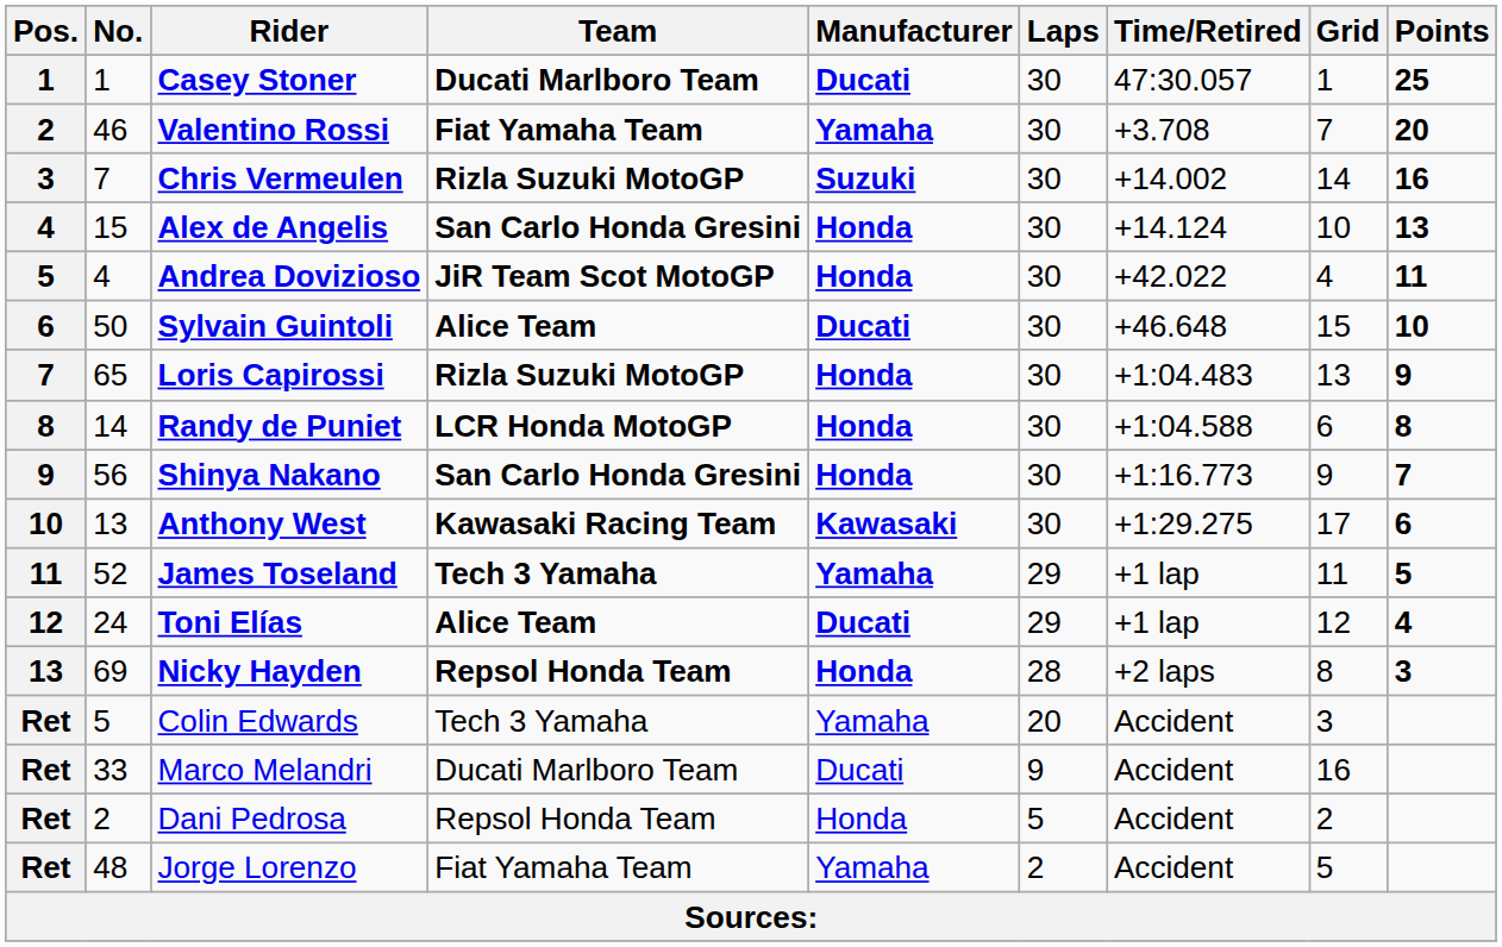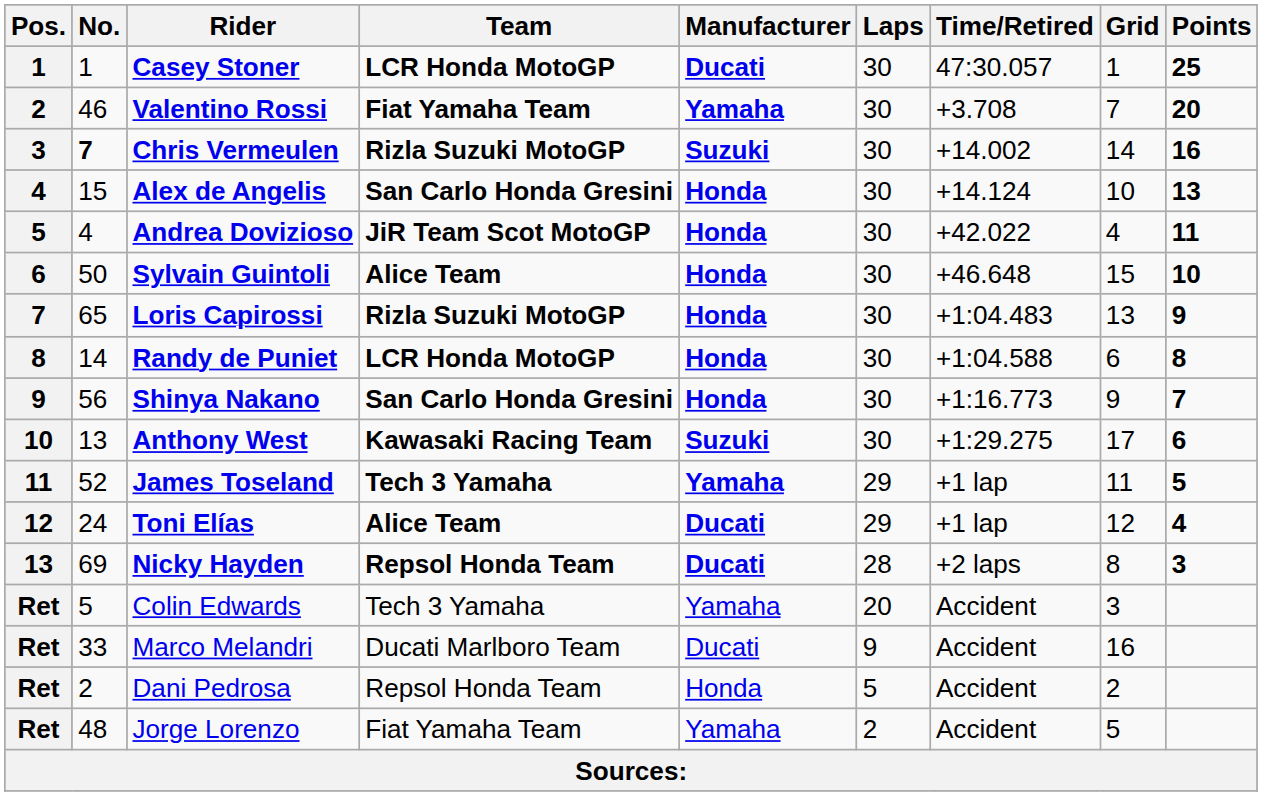Casey Stoner | Team: Ducati Marlboro Team -> LCR Honda MotoGP
Chris Vermeulen | No.: normal -> bold
Sylvain Guintoli | Manufacturer: Ducati -> Honda
Anthony West | Manufacturer: Kawasaki -> Suzuki
Nicky Hayden | Manufacturer: Honda -> Ducati
